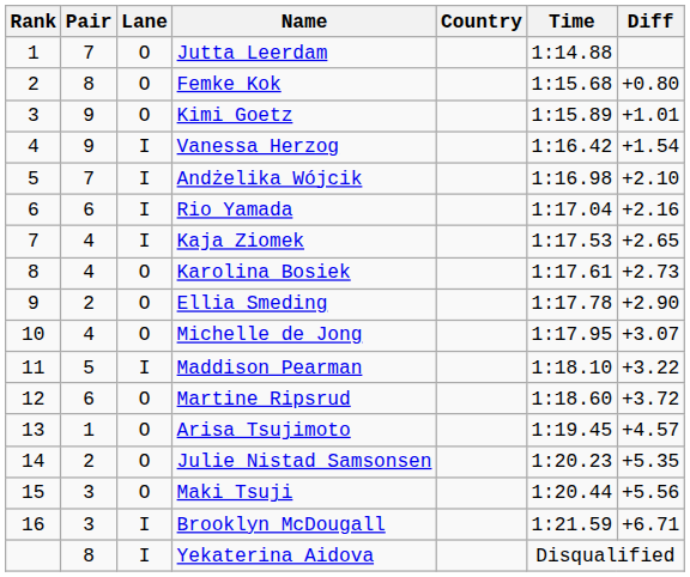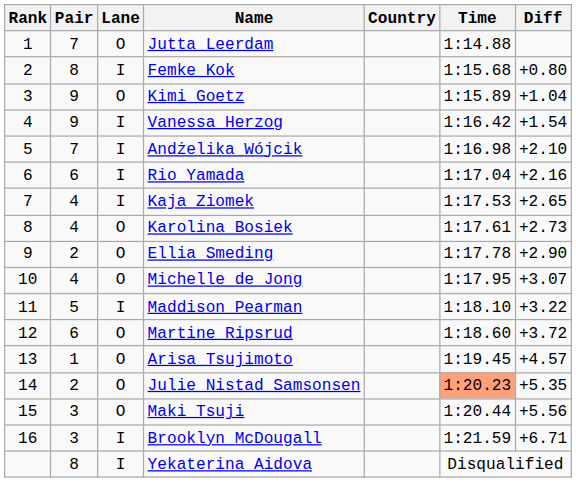Femke Kok | Lane: O -> I
Kimi Goetz | Diff: +1.01 -> +1.04
Julie Nistad Samsonsen | Time: no background -> lightsalmon background
